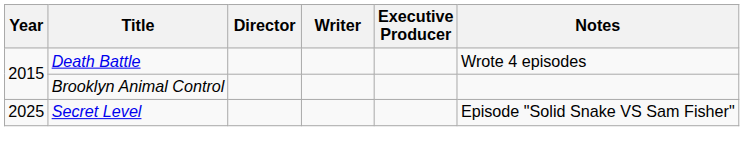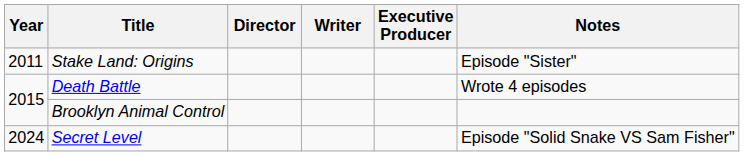+ row: 2011 | Stake Land: Origins | Episode "Sister"
Secret Level | Year: 2025 -> 2024
